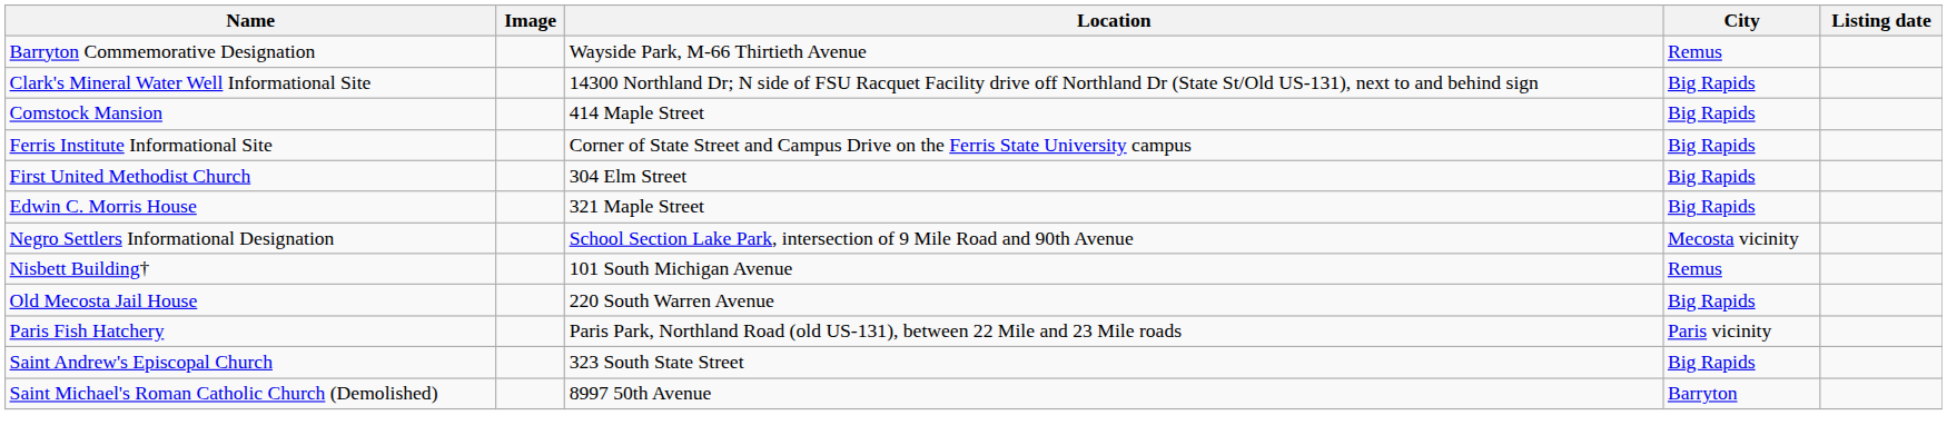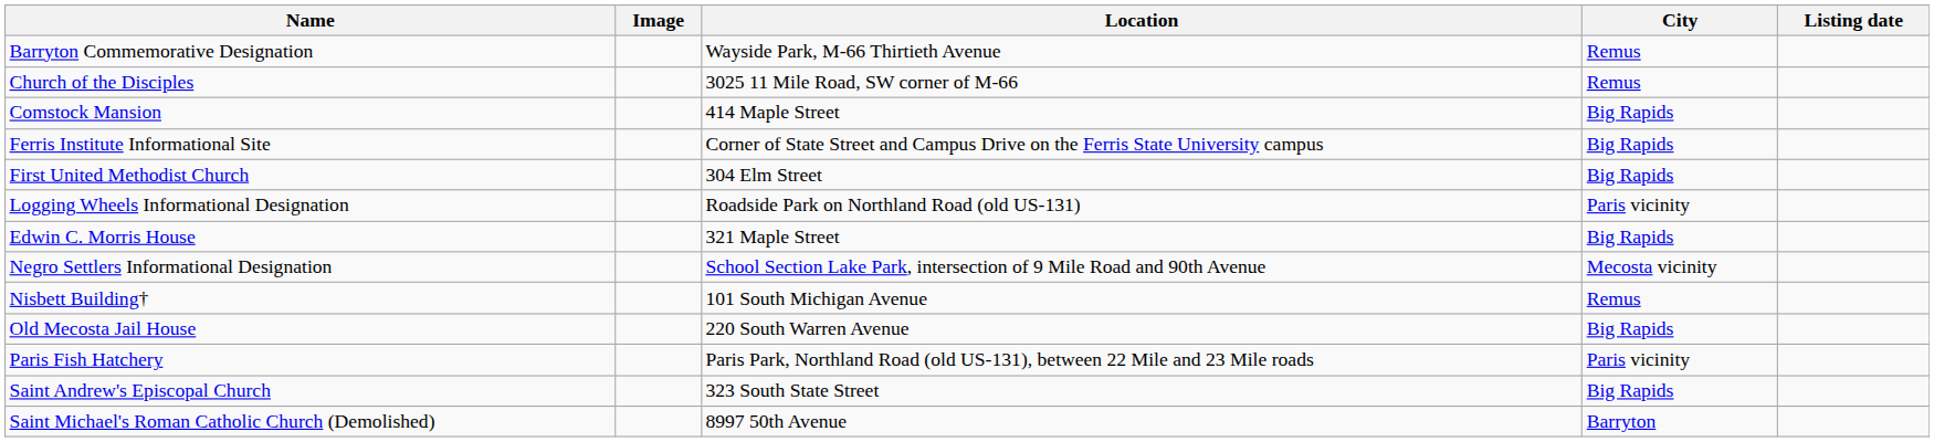+ row: Church of the Disciples | 3025 11 Mile Road, SW corner of M-66 | Remus
- row: Clark's Mineral Water Well Informational Site | 14300 Northland Dr; N side of FSU Racquet Facility drive off Northland Dr (State St/Old US-131), next to and behind sign | Big Rapids
+ row: Logging Wheels Informational Designation | Roadside Park on Northland Road (old US-131) | Paris vicinity
